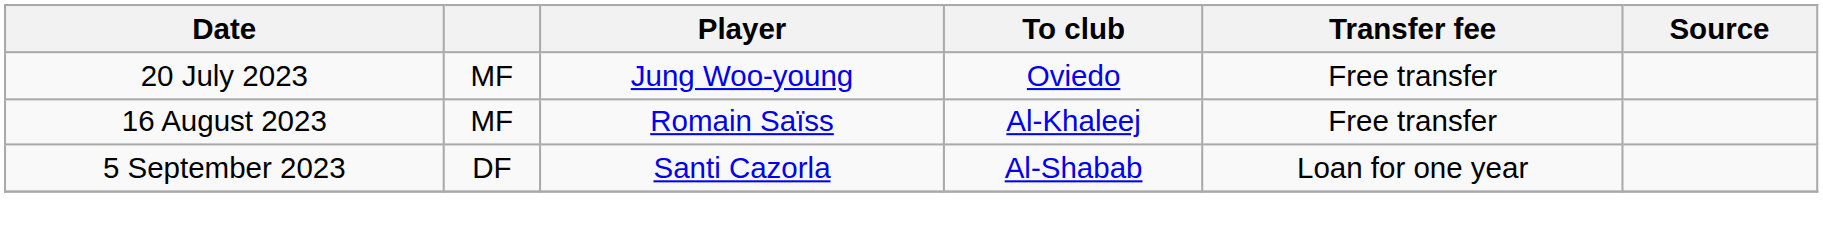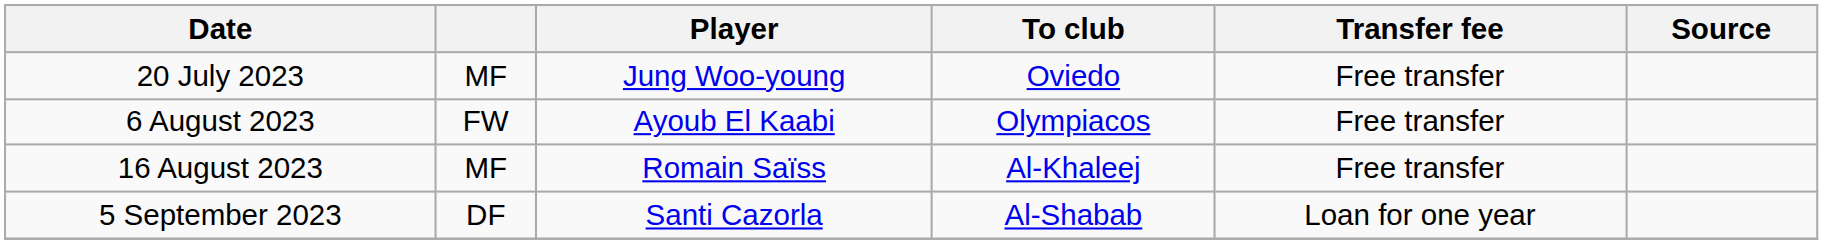+ row: 6 August 2023 | FW | Ayoub El Kaabi | Olympiacos | Free transfer
